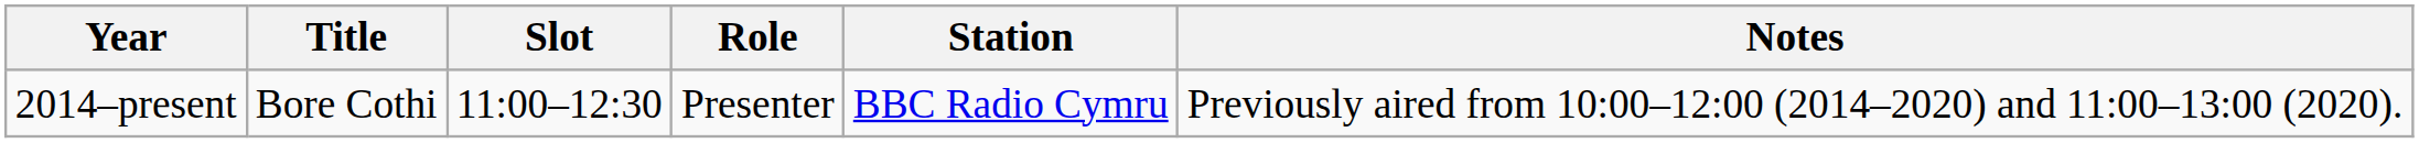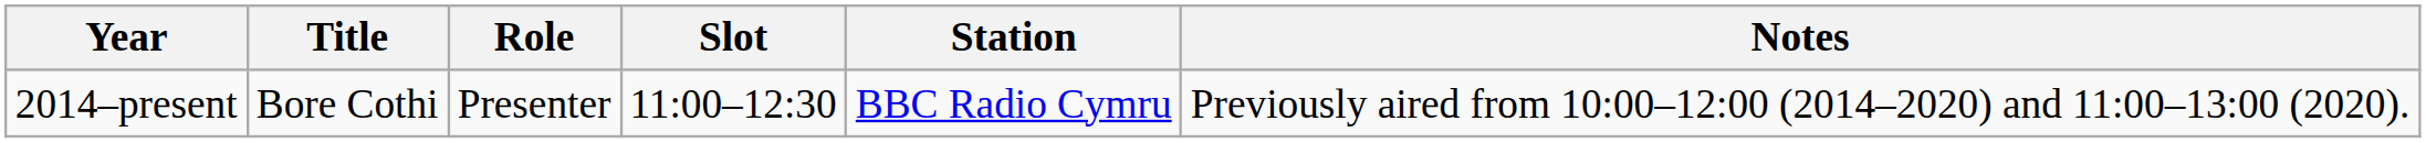columns swapped: Role <-> Slot
